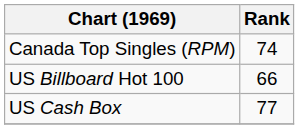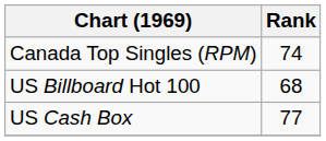US Billboard Hot 100 | Rank: 66 -> 68
